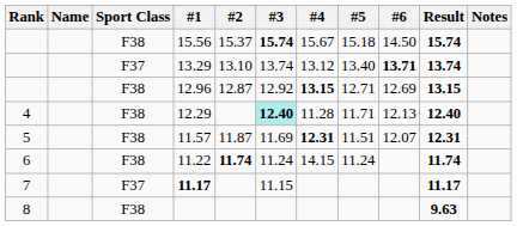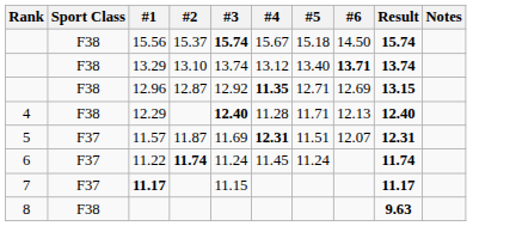- column: Name
13.29 | Sport Class: F37 -> F38
12.96 | #4: 13.15 -> 11.35
12.29 | #3: paleturquoise background -> no background
11.57 | Sport Class: F38 -> F37
11.22 | Sport Class: F38 -> F37
11.22 | #4: 14.15 -> 11.45
